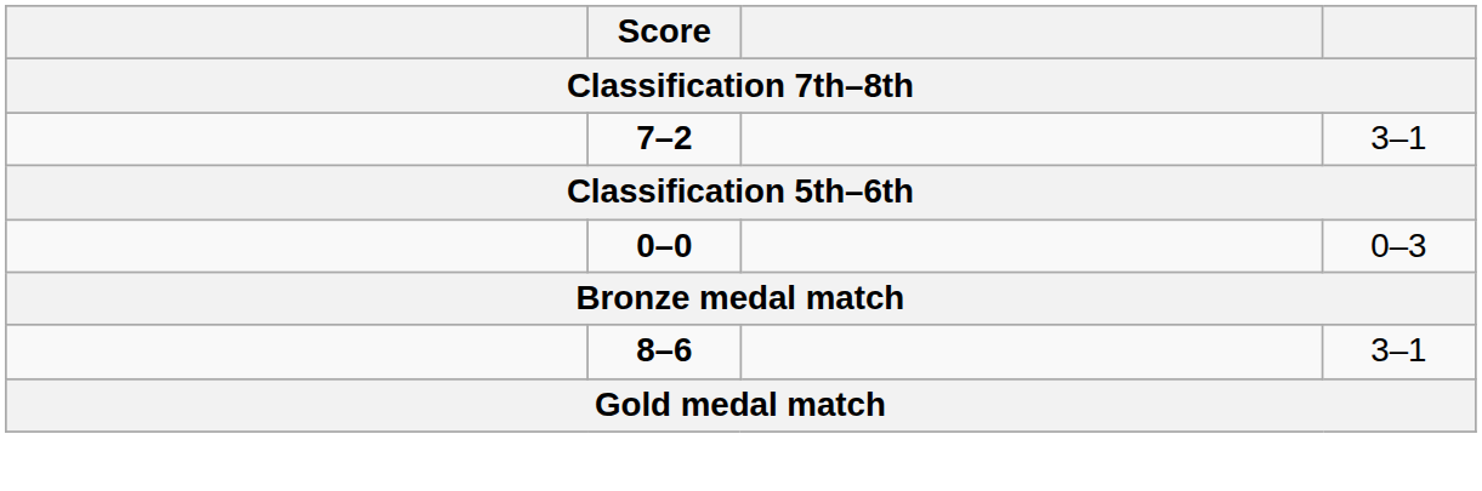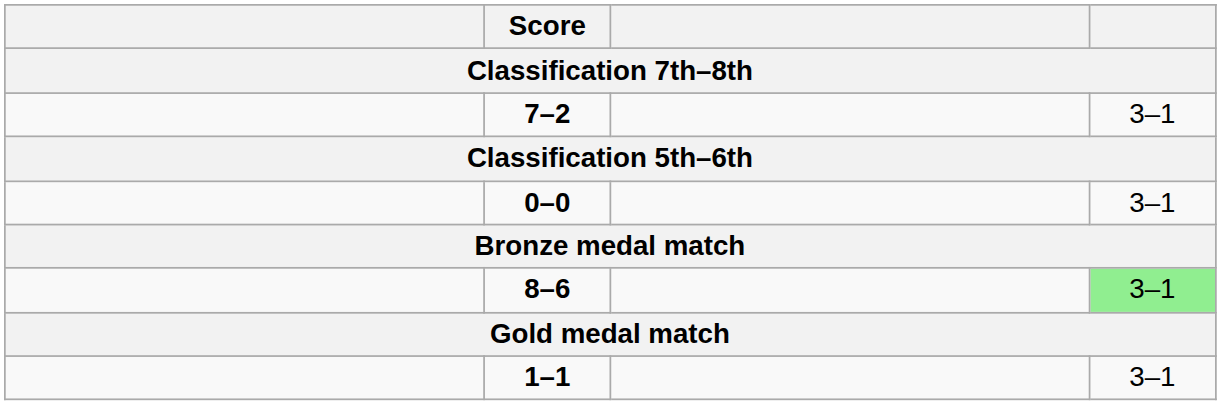0–0 | column 4: 0–3 -> 3–1
8–6 | column 4: no background -> lightgreen background
+ row: 1–1 | 3–1
